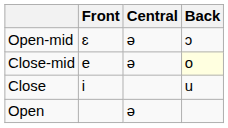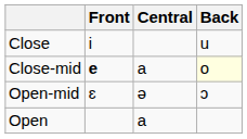rows swapped: Close <-> Open-mid
Close-mid | Front: normal -> bold
Close-mid | Central: ə -> a
Open | Central: ə -> a
